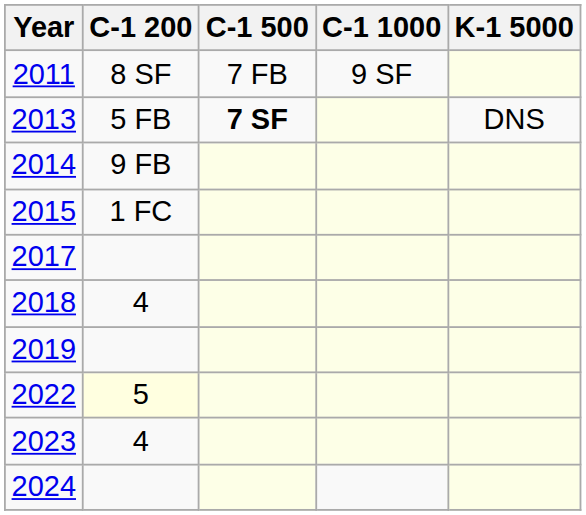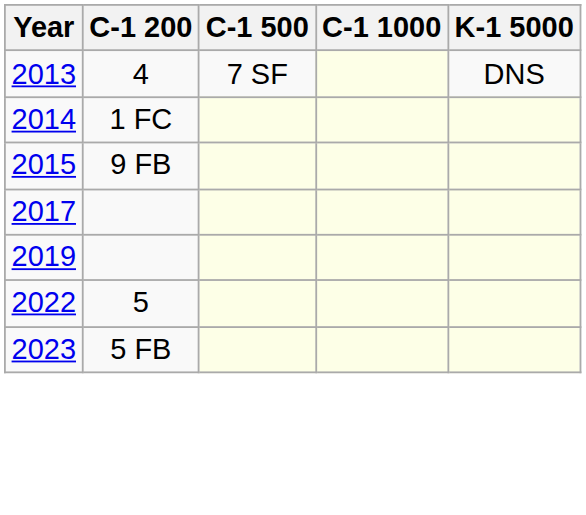- row: 2011 | 8 SF | 7 FB | 9 SF
2013 | C-1 200: 5 FB -> 4
2013 | C-1 500: bold -> normal
2014 | C-1 200: 9 FB -> 1 FC
2015 | C-1 200: 1 FC -> 9 FB
- row: 2018 | 4
2022 | C-1 200: lightyellow background -> no background
2023 | C-1 200: 4 -> 5 FB
- row: 2024
